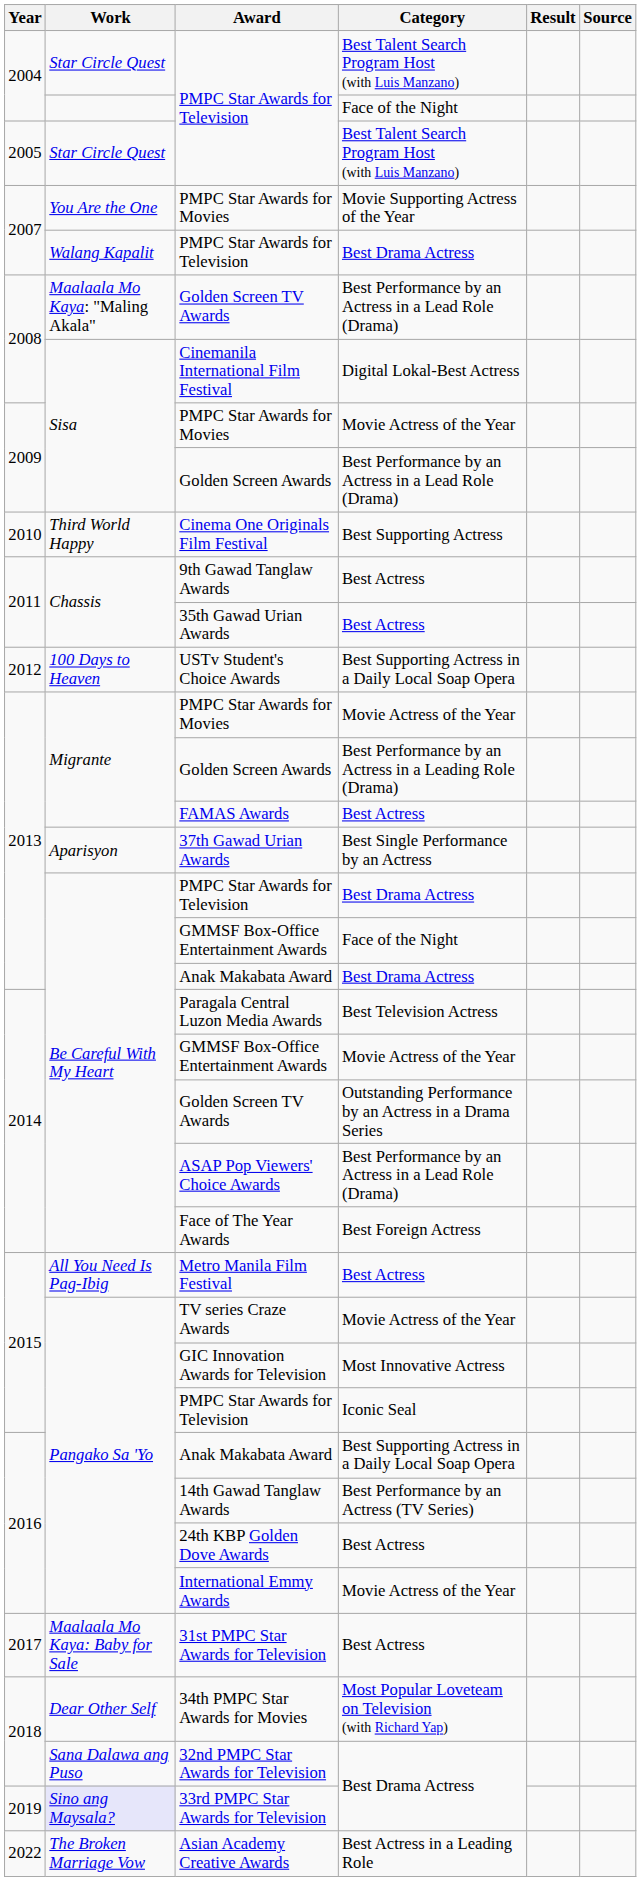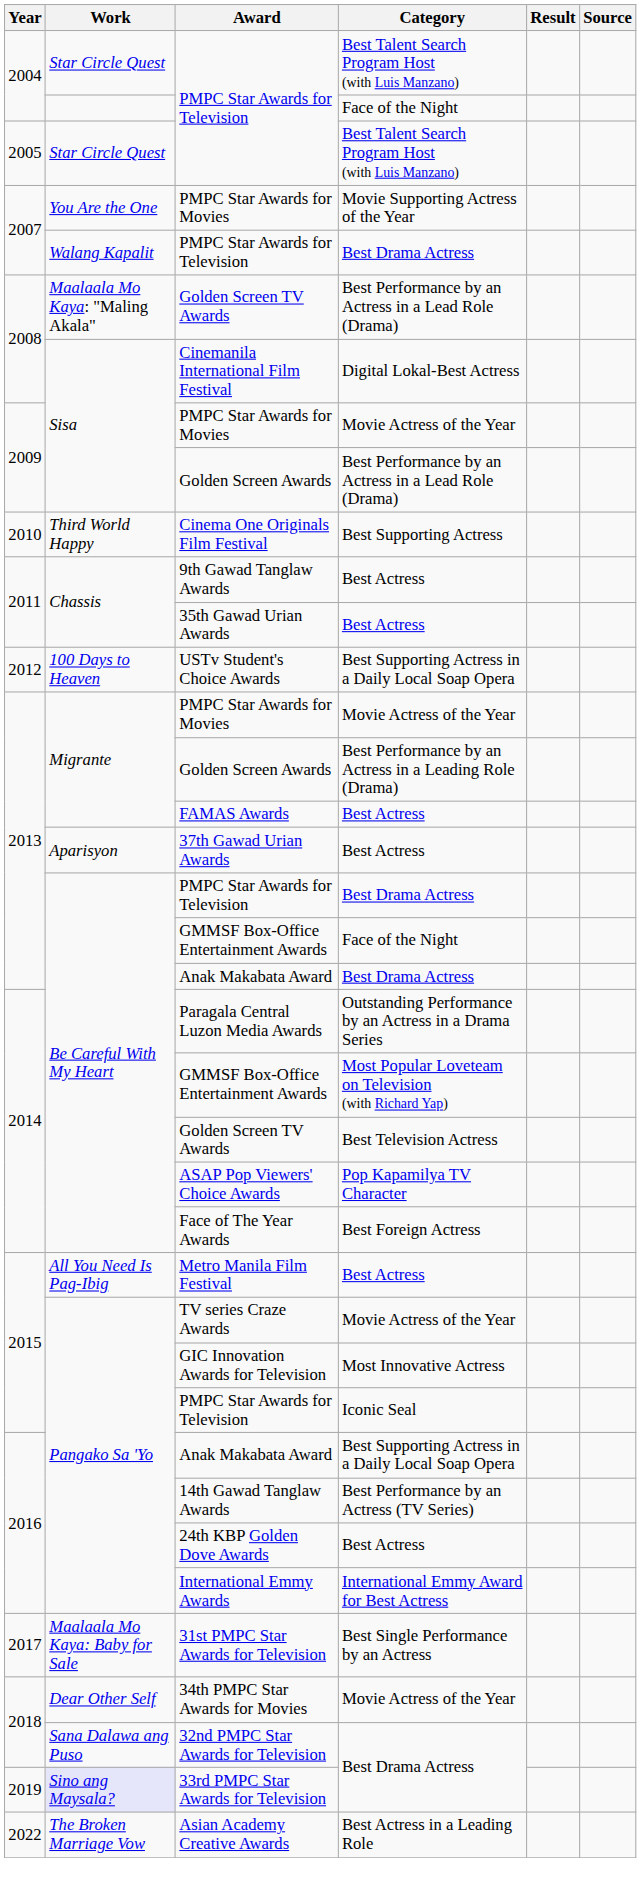37th Gawad Urian Awards | Category: Best Single Performance by an Actress -> Best Actress
Paragala Central Luzon Media Awards | Category: Best Television Actress -> Outstanding Performance by an Actress in a Drama Series
2014 / GMMSF Box-Office Entertainment Awards | Category: Movie Actress of the Year -> Most Popular Loveteam on Television (with Richard Yap)
2014 / Golden Screen TV Awards | Category: Outstanding Performance by an Actress in a Drama Series -> Best Television Actress
ASAP Pop Viewers' Choice Awards | Category: Best Performance by an Actress in a Lead Role (Drama) -> Pop Kapamilya TV Character
International Emmy Awards | Category: Movie Actress of the Year -> International Emmy Award for Best Actress
31st PMPC Star Awards for Television | Category: Best Actress -> Best Single Performance by an Actress
34th PMPC Star Awards for Movies | Category: Most Popular Loveteam on Television (with Richard Yap) -> Movie Actress of the Year
